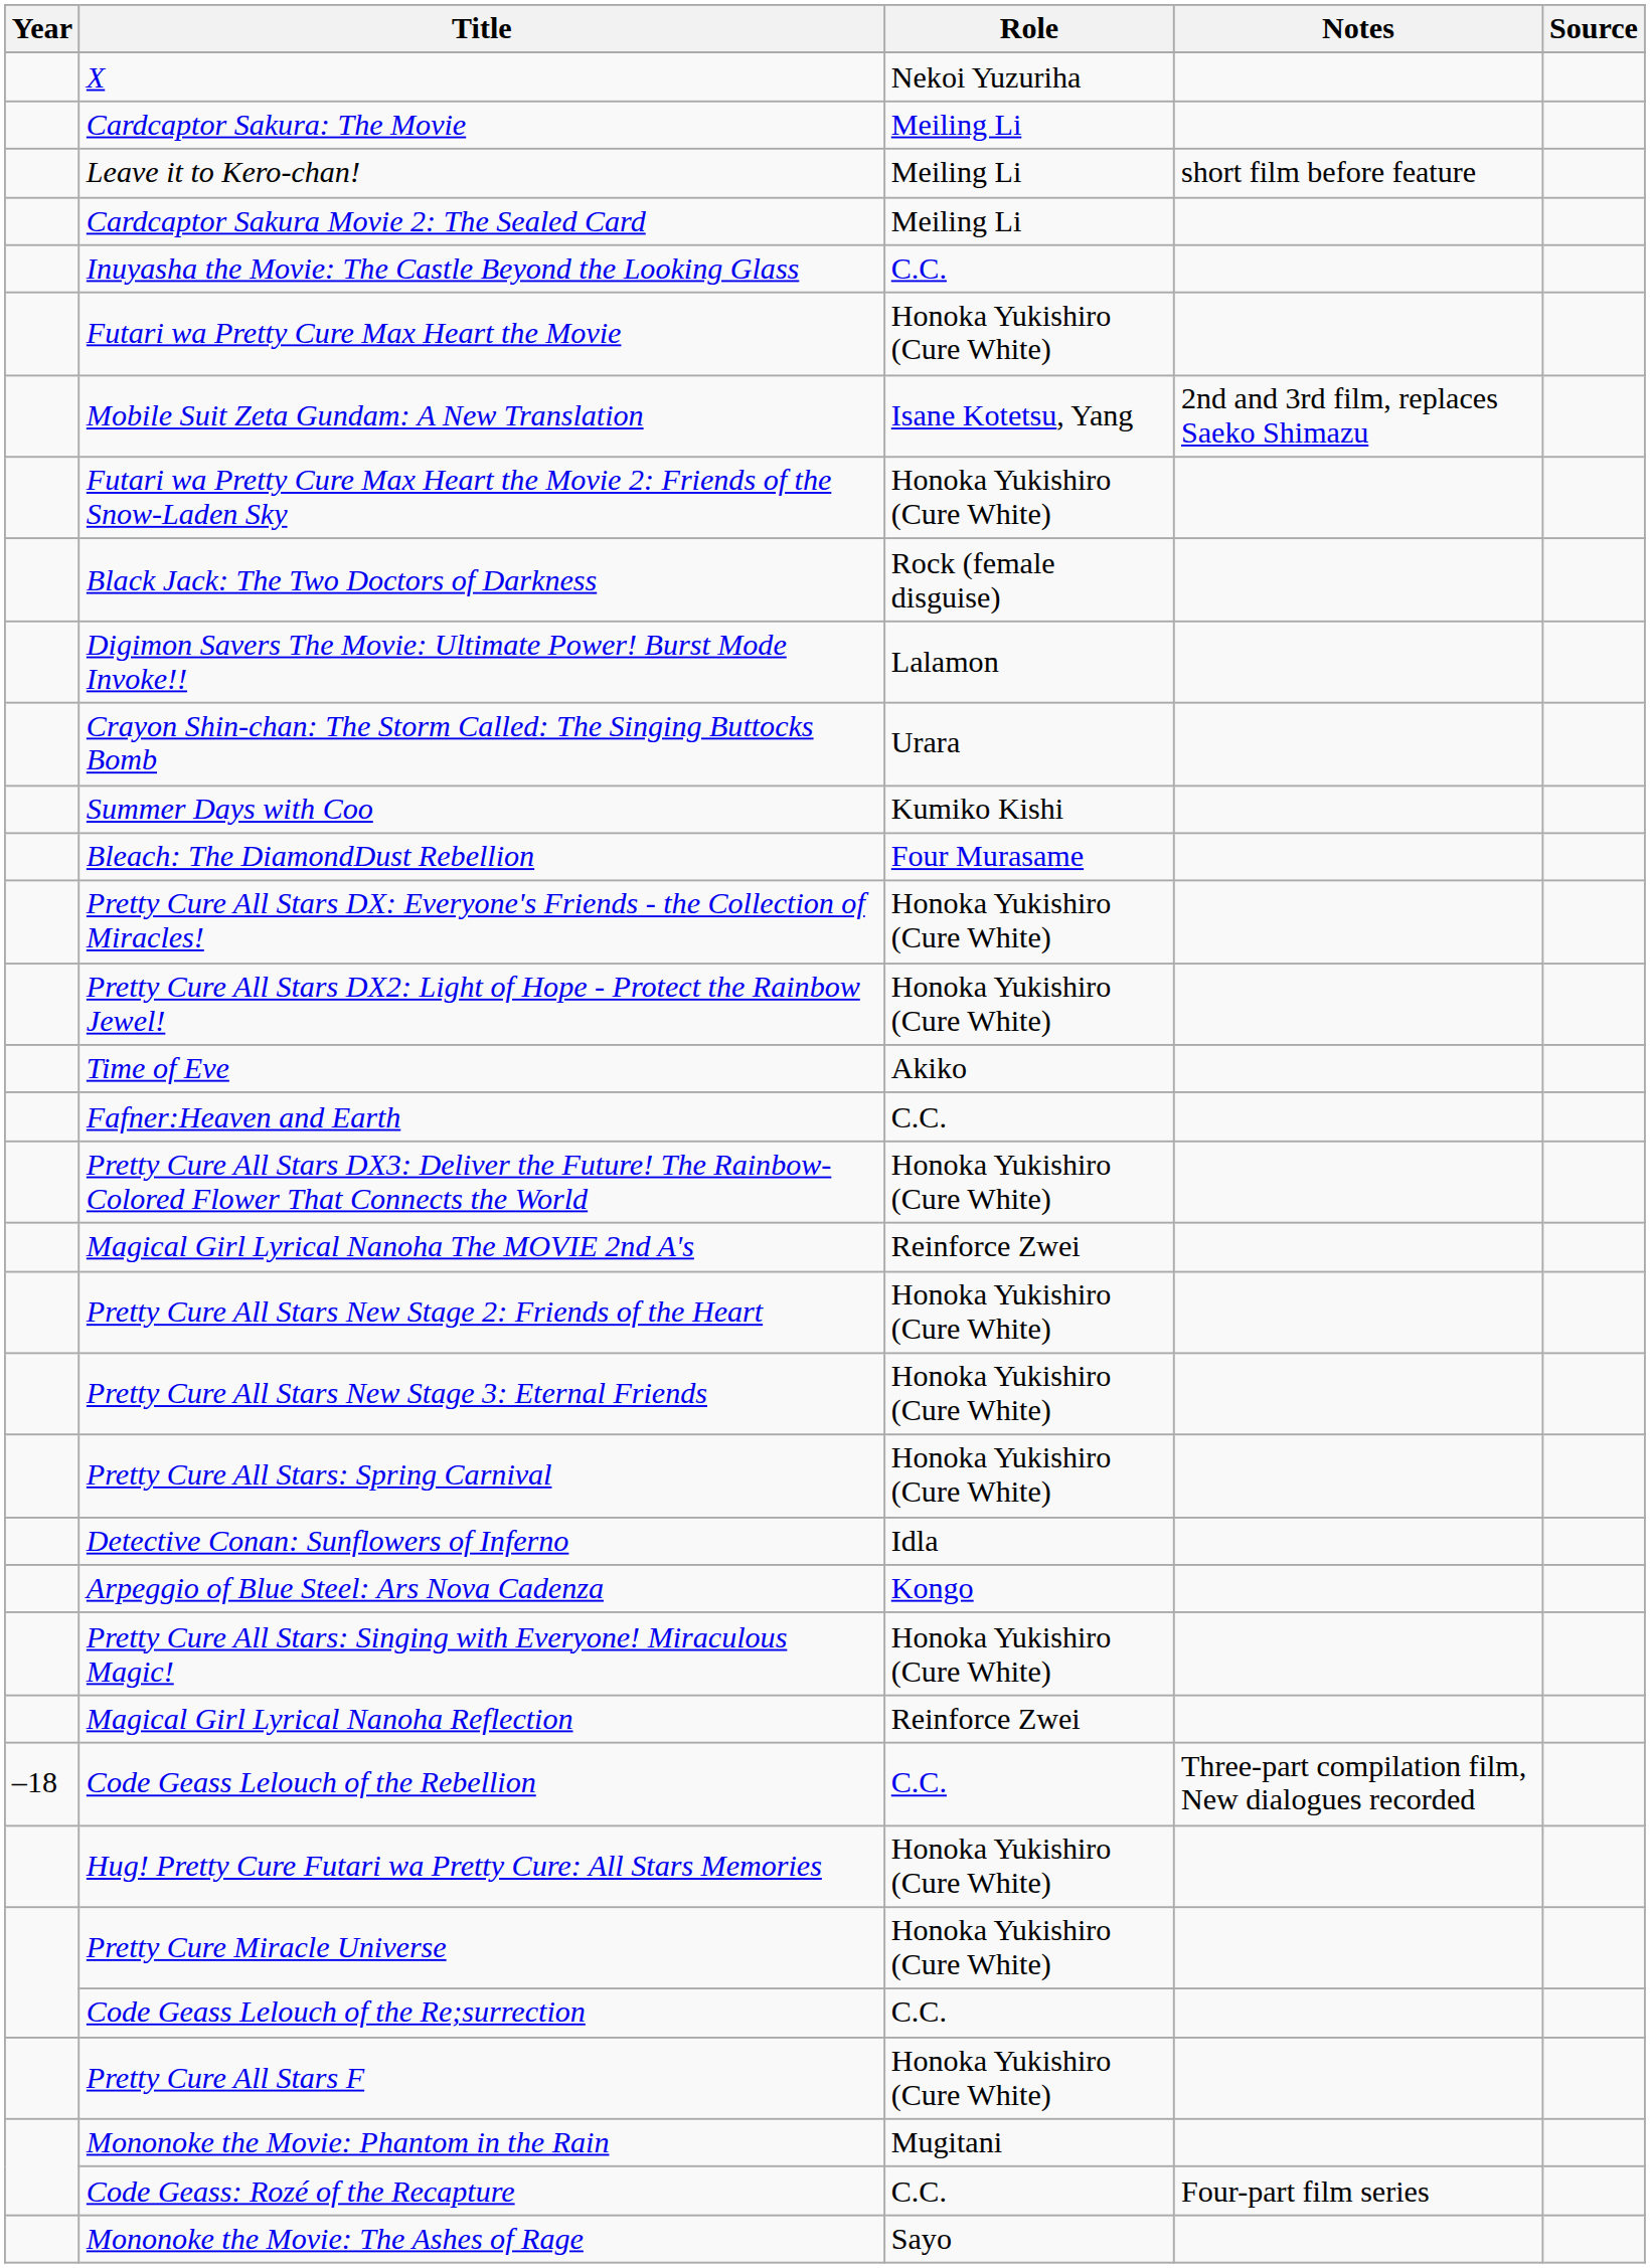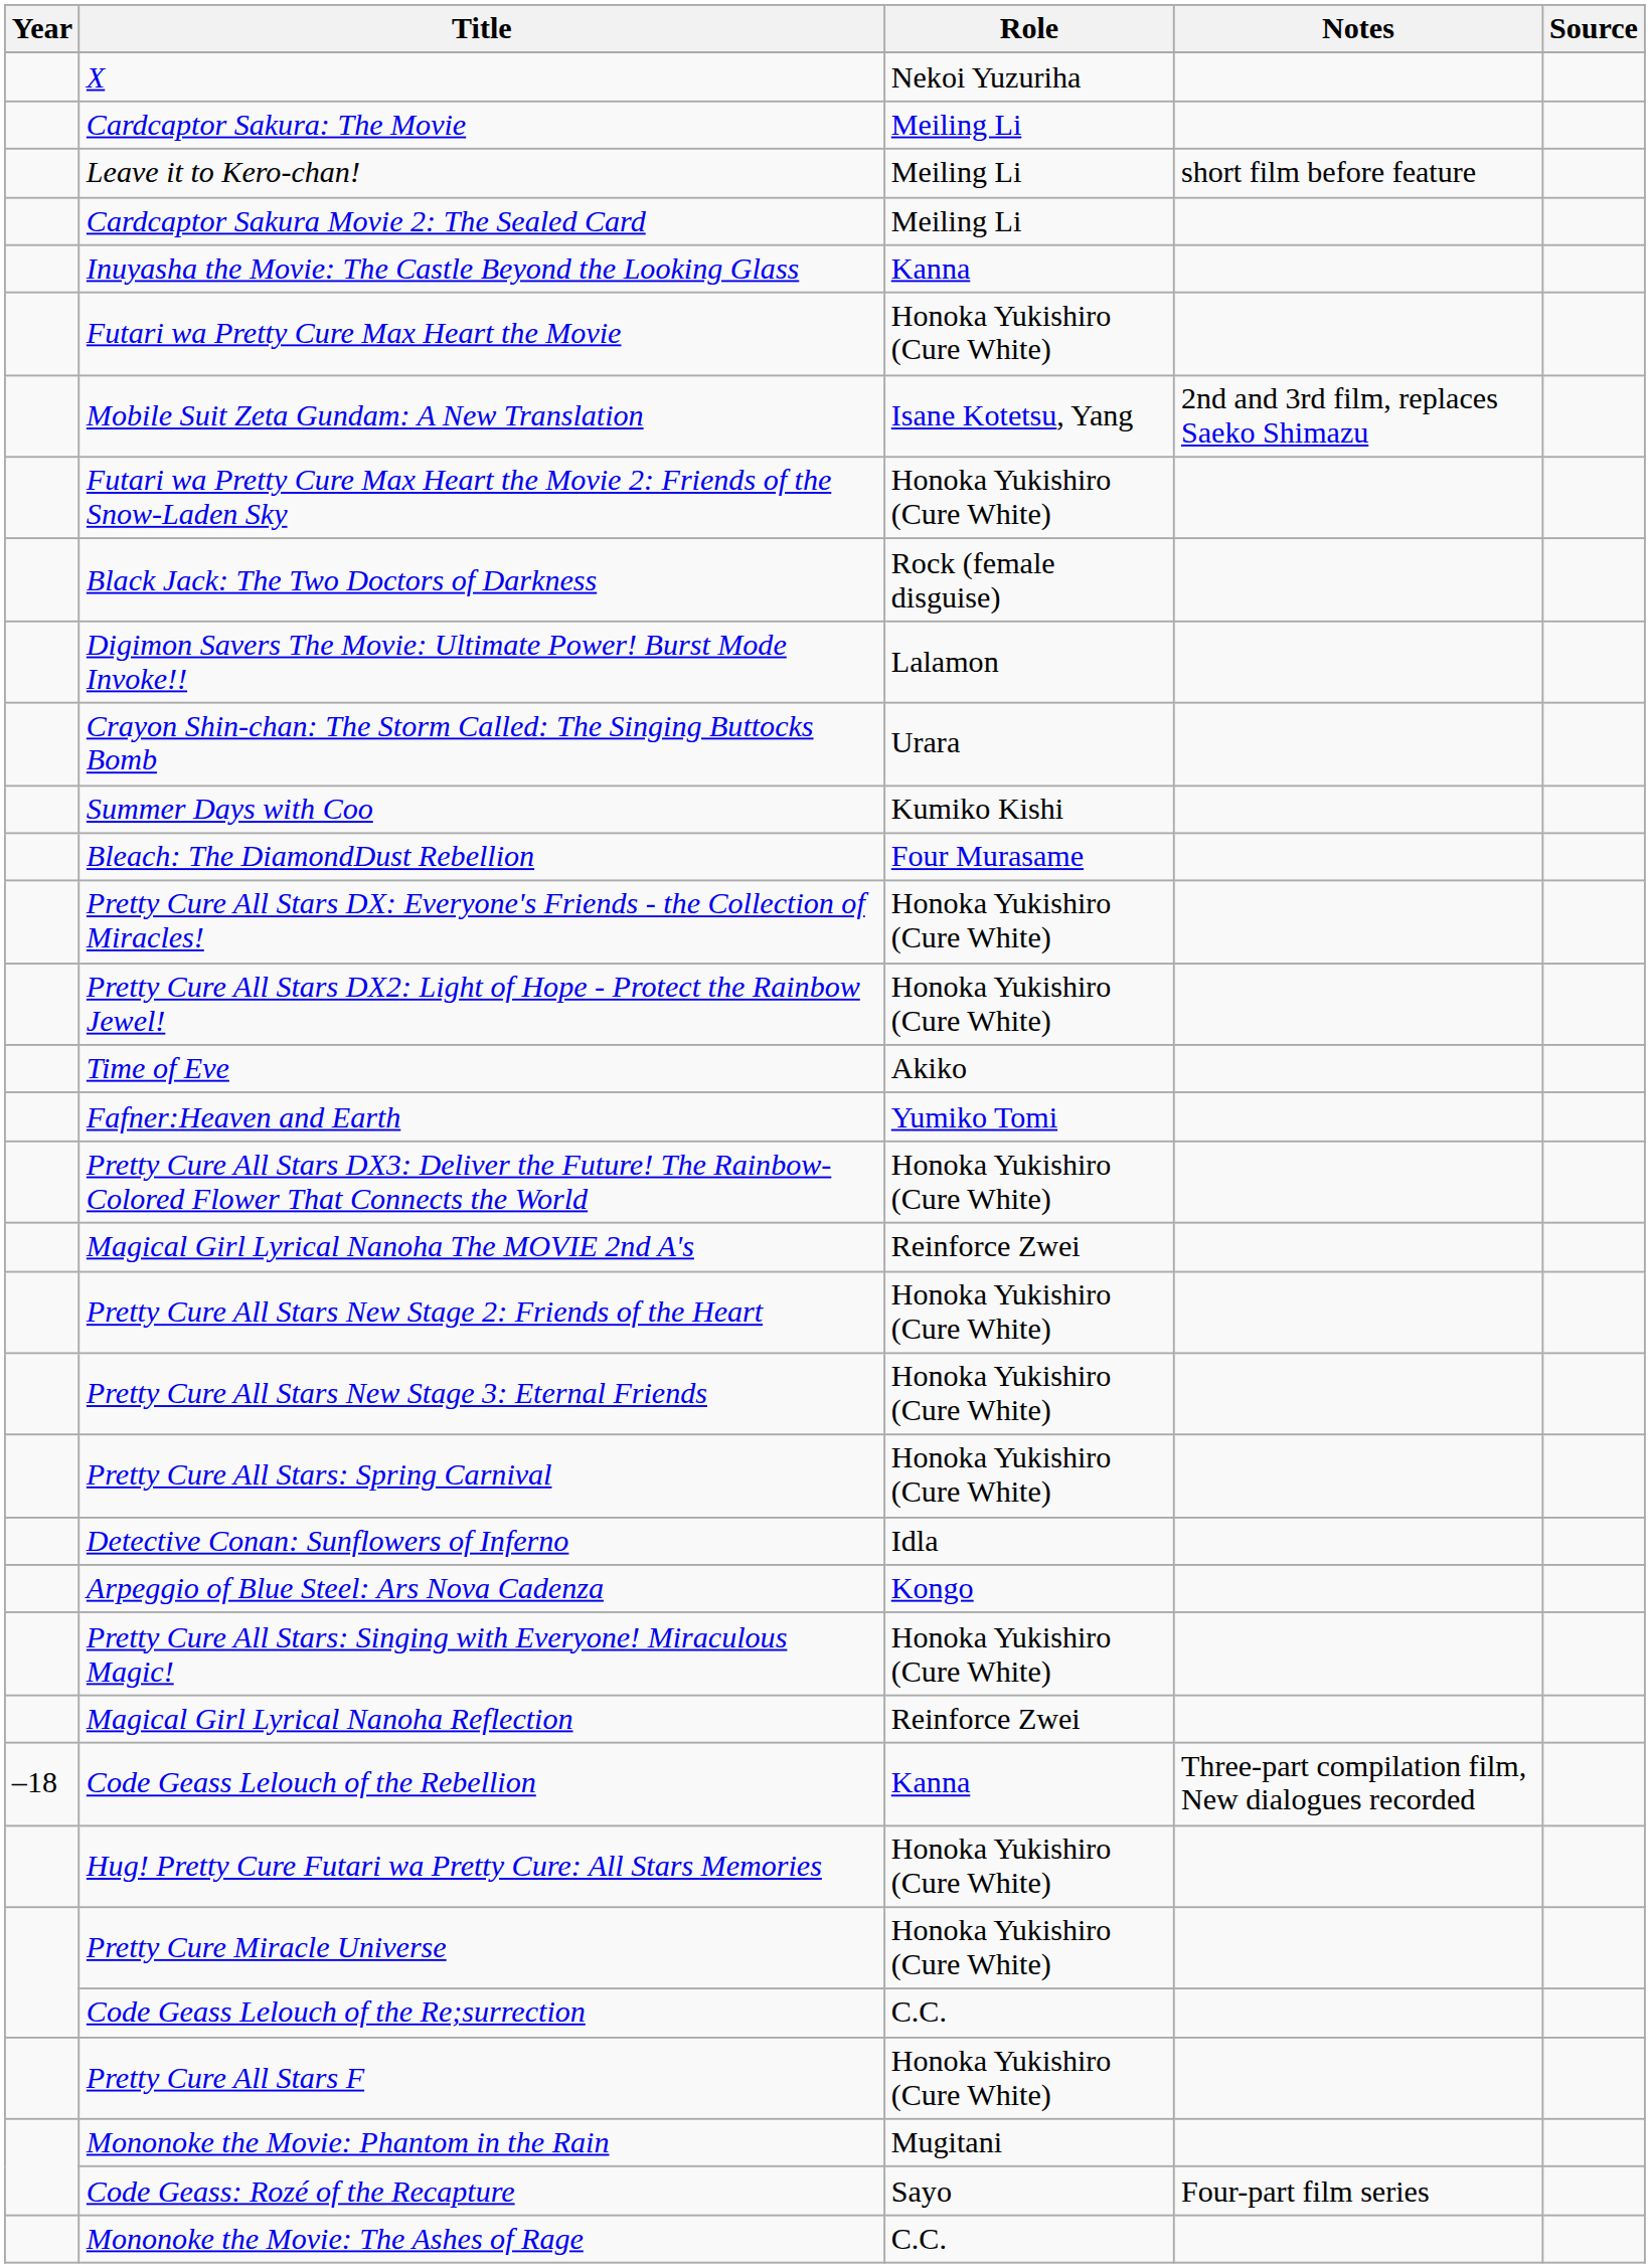Inuyasha the Movie: The Castle Beyond the Looking Glass | Role: C.C. -> Kanna
Fafner:Heaven and Earth | Role: C.C. -> Yumiko Tomi
Code Geass Lelouch of the Rebellion | Role: C.C. -> Kanna
Code Geass: Rozé of the Recapture | Role: C.C. -> Sayo
Mononoke the Movie: The Ashes of Rage | Role: Sayo -> C.C.
